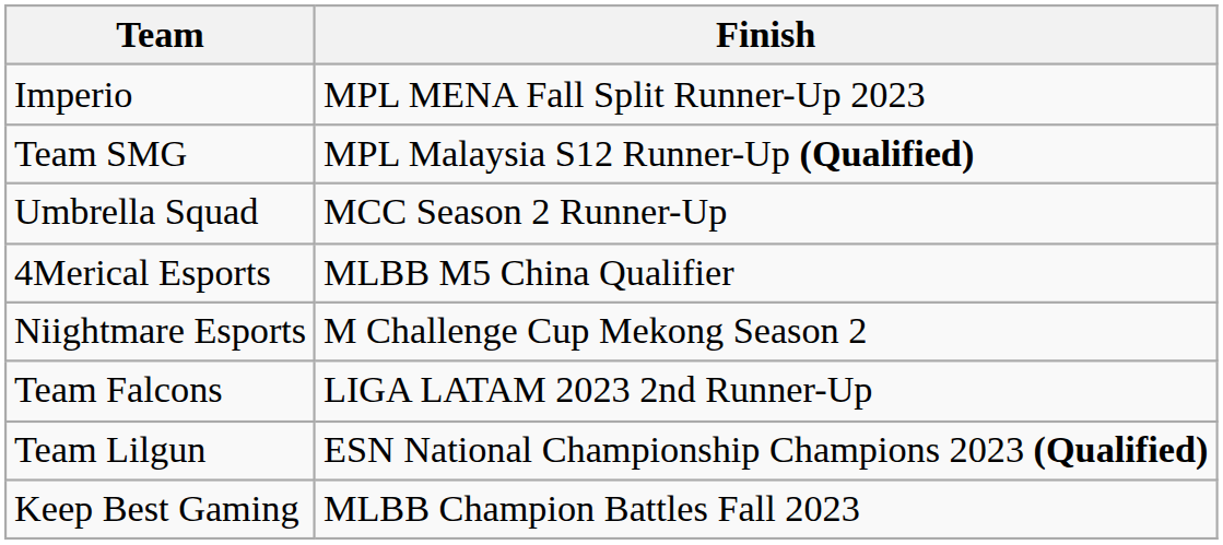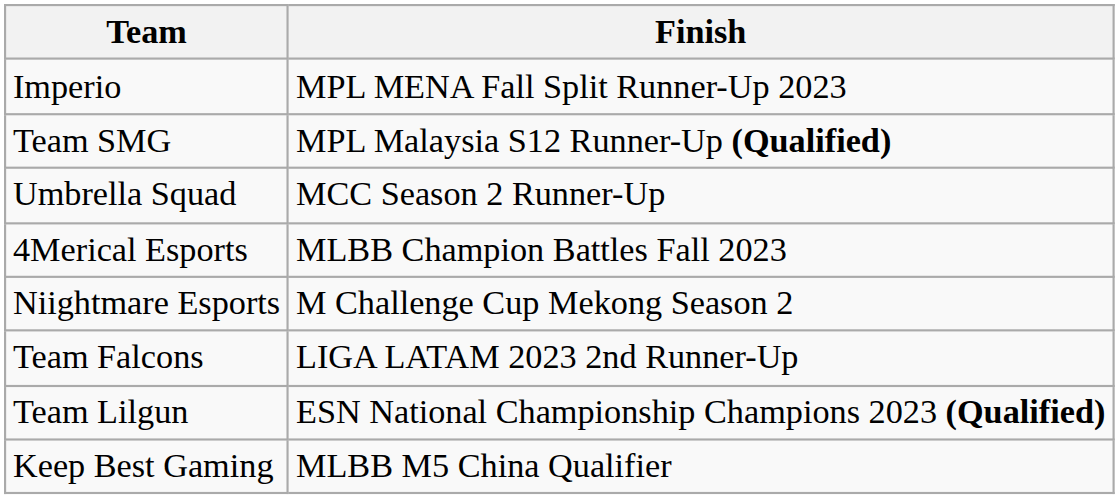4Merical Esports | Finish: MLBB M5 China Qualifier -> MLBB Champion Battles Fall 2023
Keep Best Gaming | Finish: MLBB Champion Battles Fall 2023 -> MLBB M5 China Qualifier
